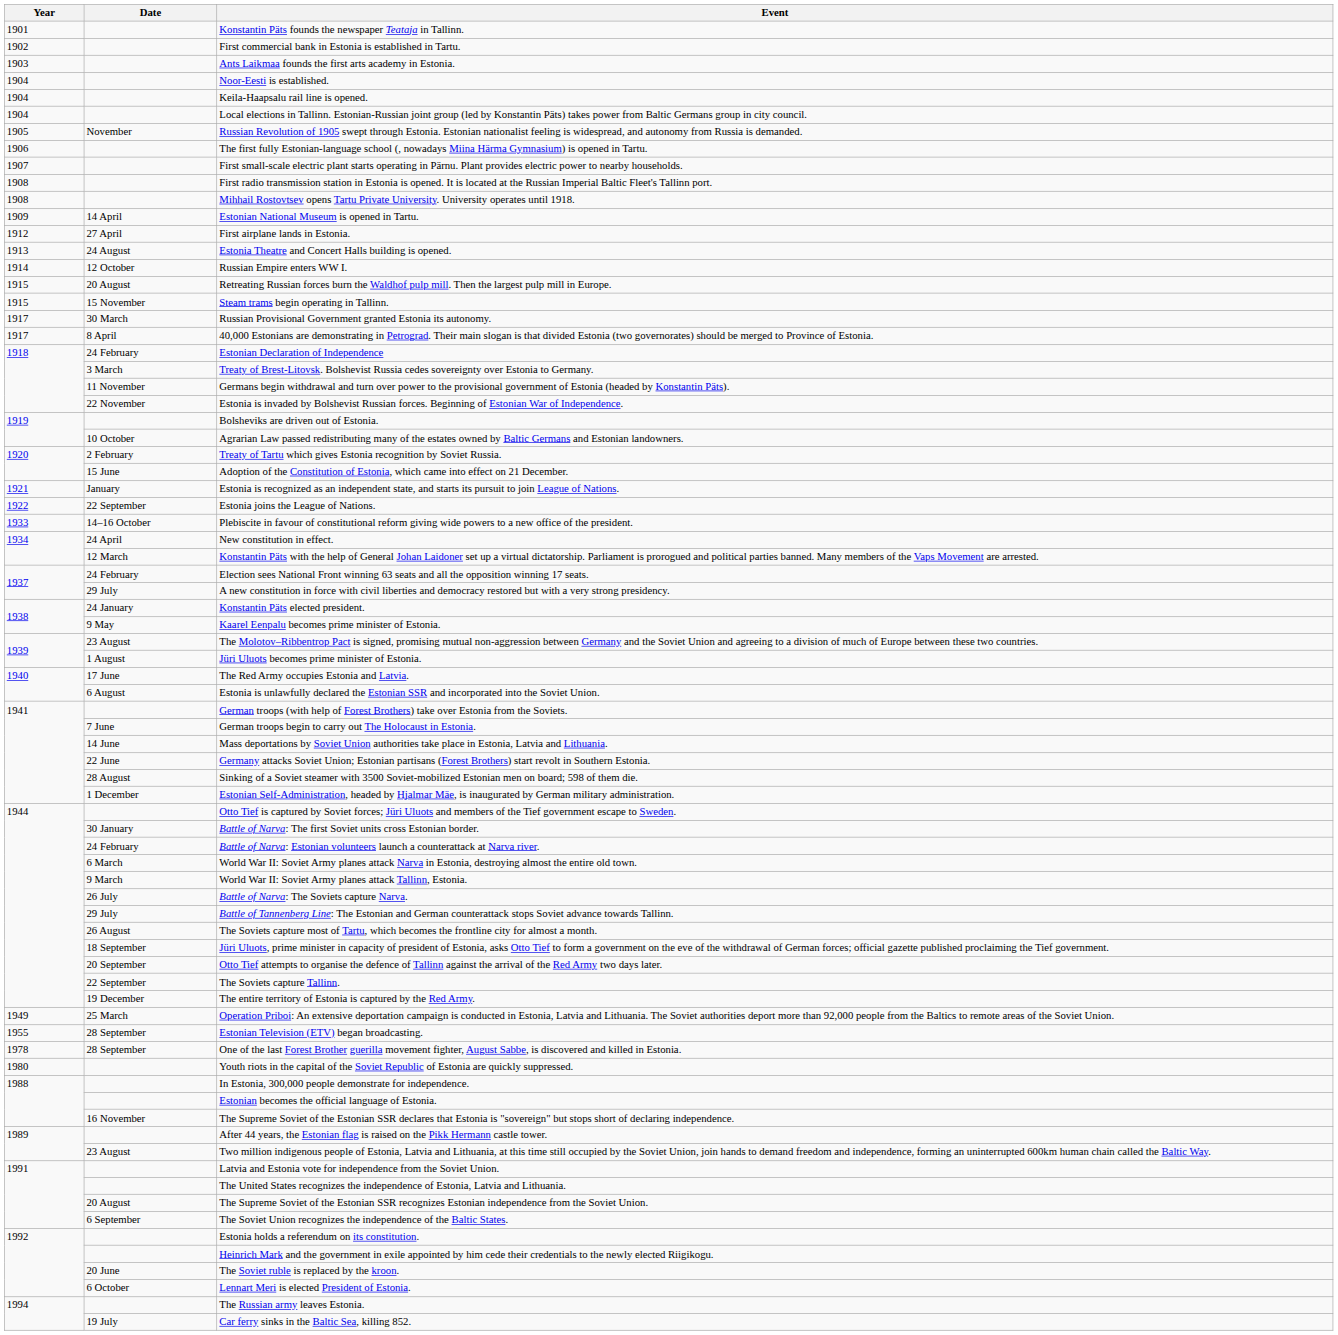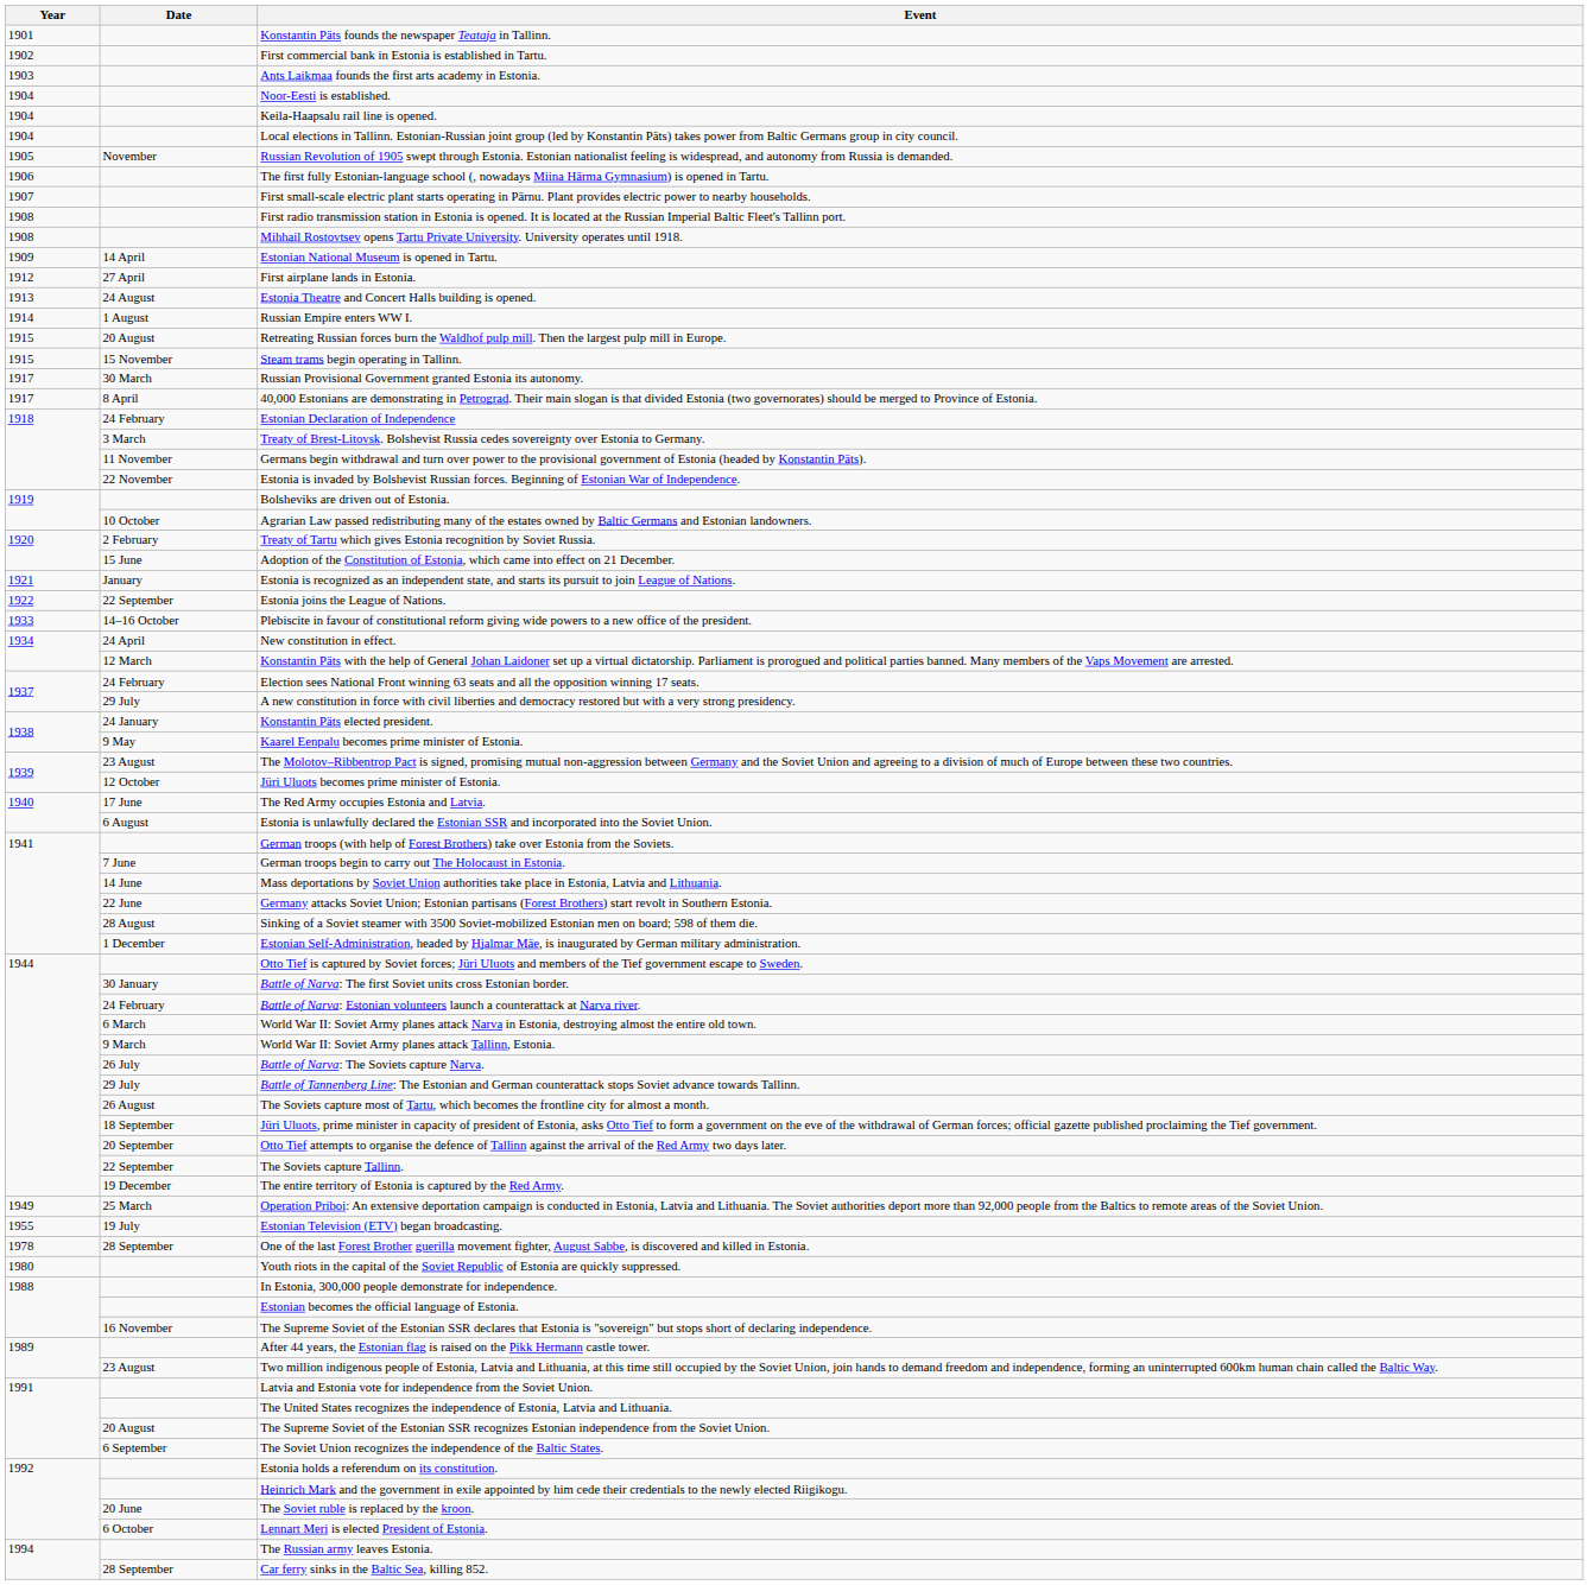Russian Empire enters WW I. | Date: 12 October -> 1 August
Jüri Uluots becomes prime minister of Estonia. | Date: 1 August -> 12 October
Estonian Television (ETV) began broadcasting. | Date: 28 September -> 19 July
Car ferry sinks in the Baltic Sea, killing 852. | Date: 19 July -> 28 September
